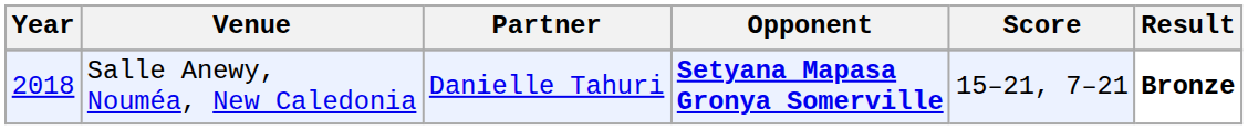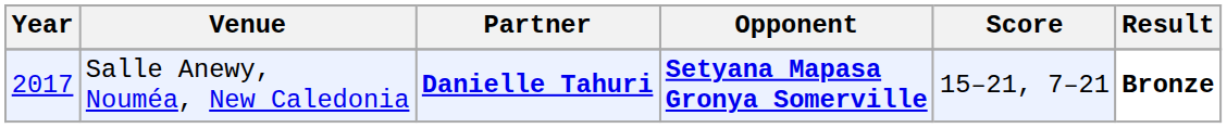Salle Anewy, Nouméa, New Caledonia | Year: 2018 -> 2017
Salle Anewy, Nouméa, New Caledonia | Partner: normal -> bold
